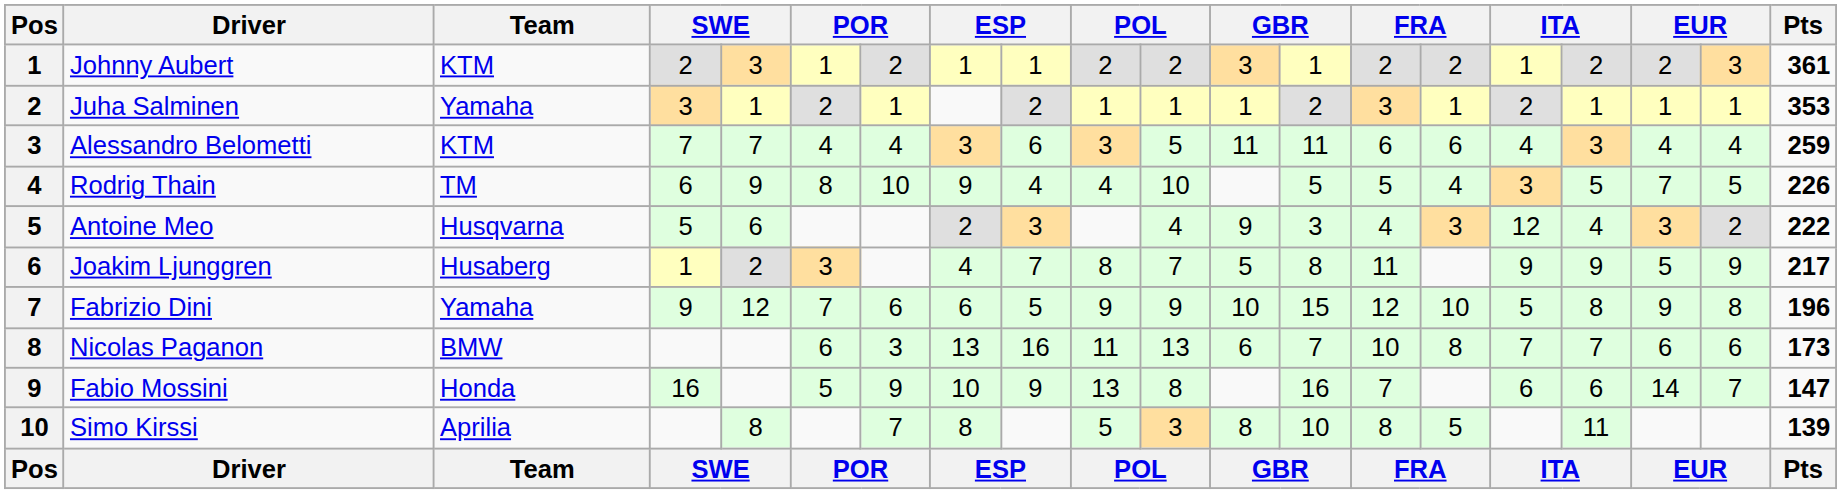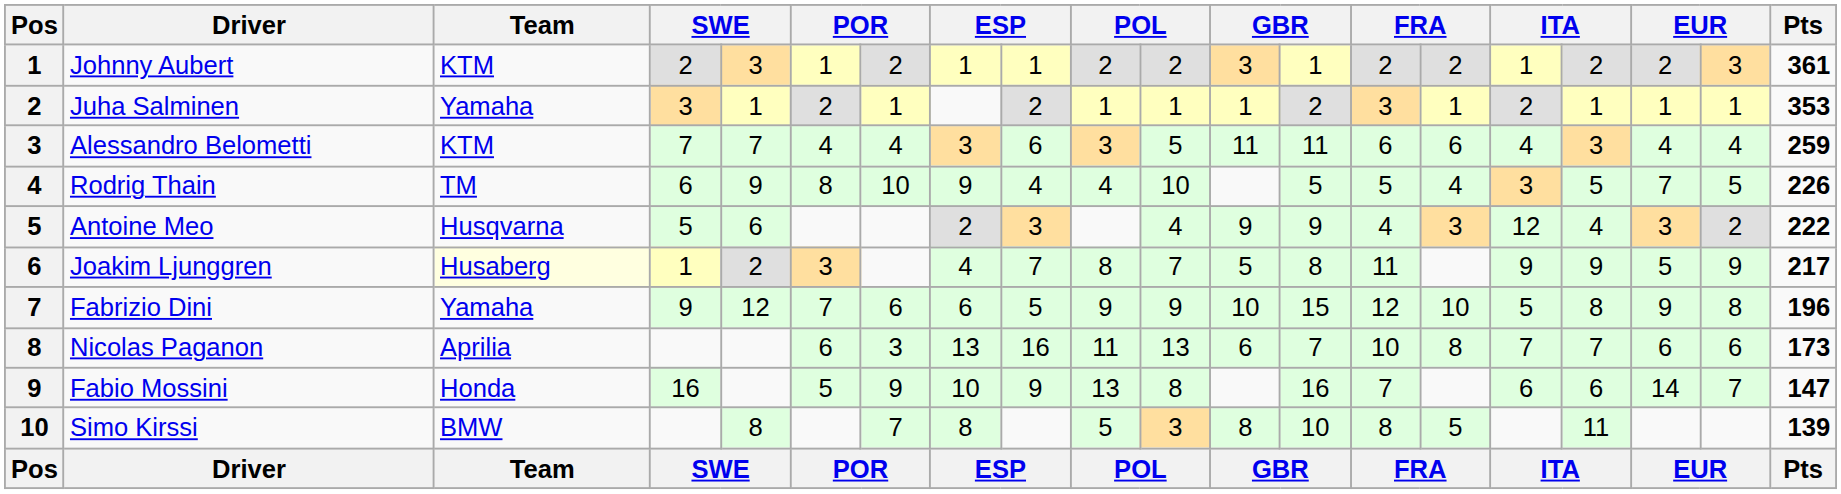Antoine Meo | column 13: 3 -> 9
Joakim Ljunggren | Team: no background -> lightyellow background
Nicolas Paganon | Team: BMW -> Aprilia
Simo Kirssi | Team: Aprilia -> BMW
